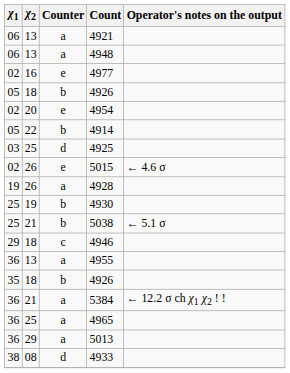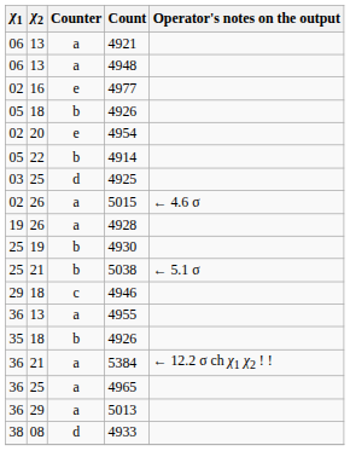5015 | Counter: e -> a
